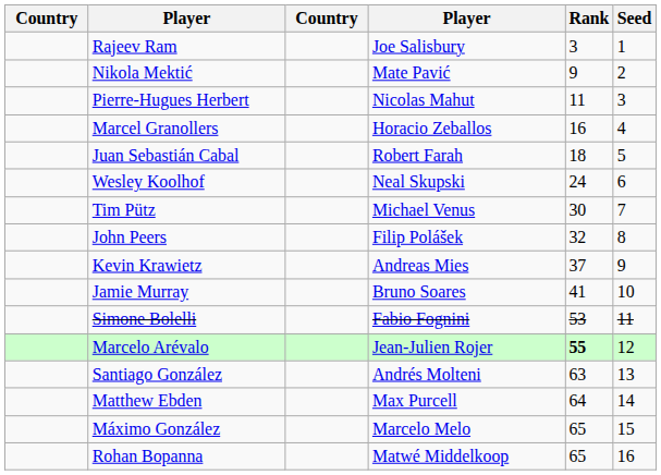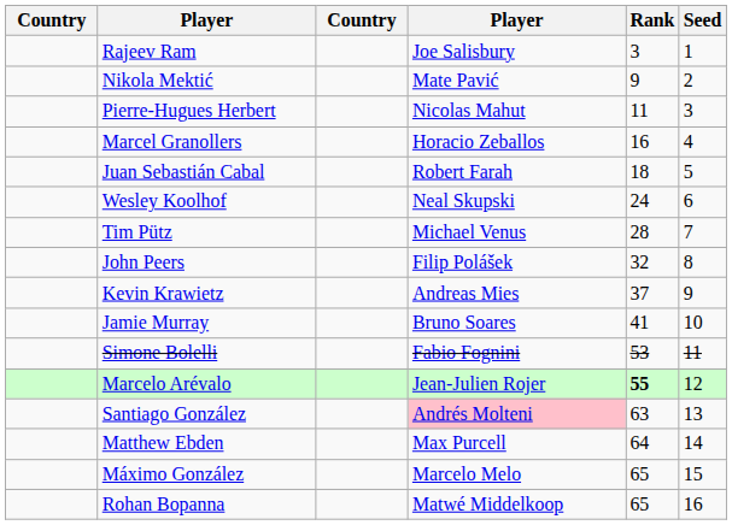Tim Pütz | Rank: 30 -> 28
Santiago González | column 4: no background -> pink background
